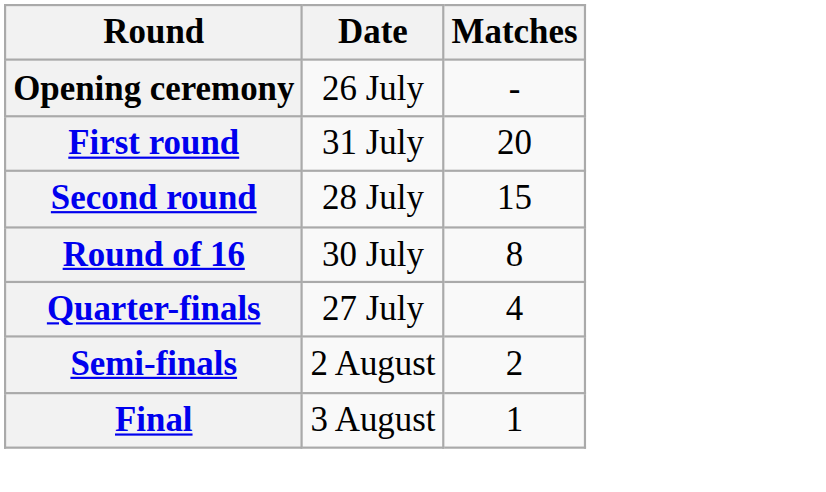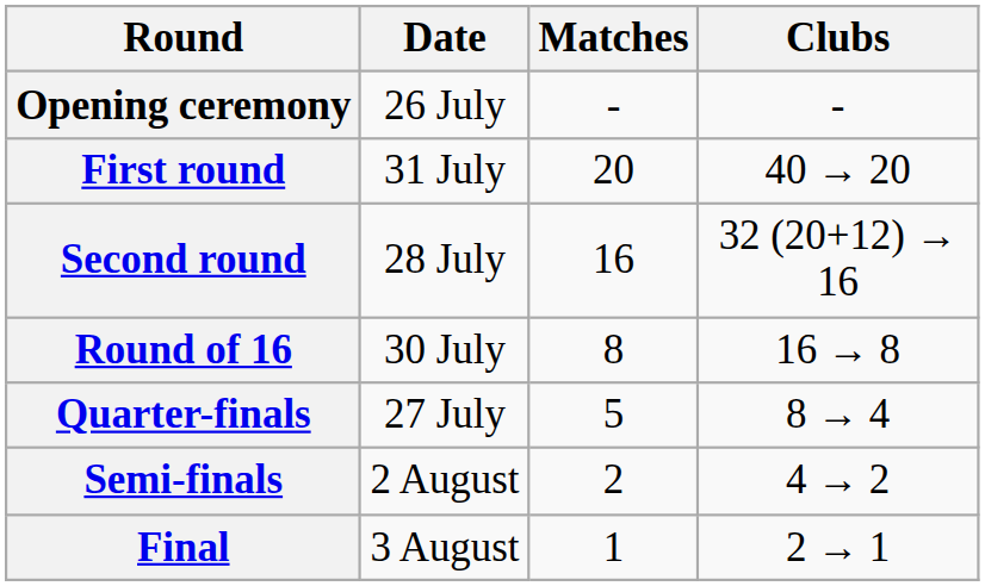+ column: Clubs | - | 40 → 20 | 32 (20+12) → 16 | 16 → 8 | 8 → 4 | 4 → 2 | 2 → 1
Second round | Matches: 15 -> 16
Quarter-finals | Matches: 4 -> 5
